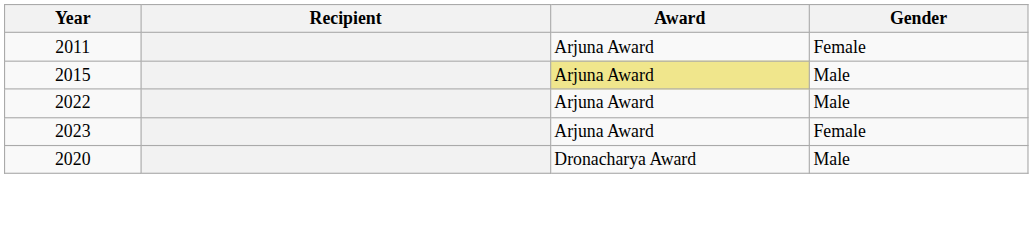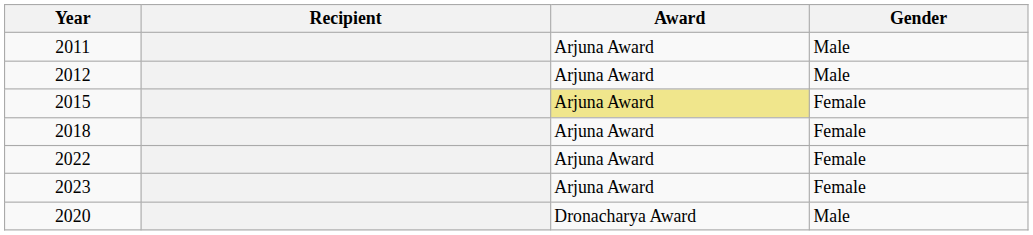2011 | Gender: Female -> Male
+ row: 2012 | Arjuna Award | Male
2015 | Gender: Male -> Female
+ row: 2018 | Arjuna Award | Female
2022 | Gender: Male -> Female
